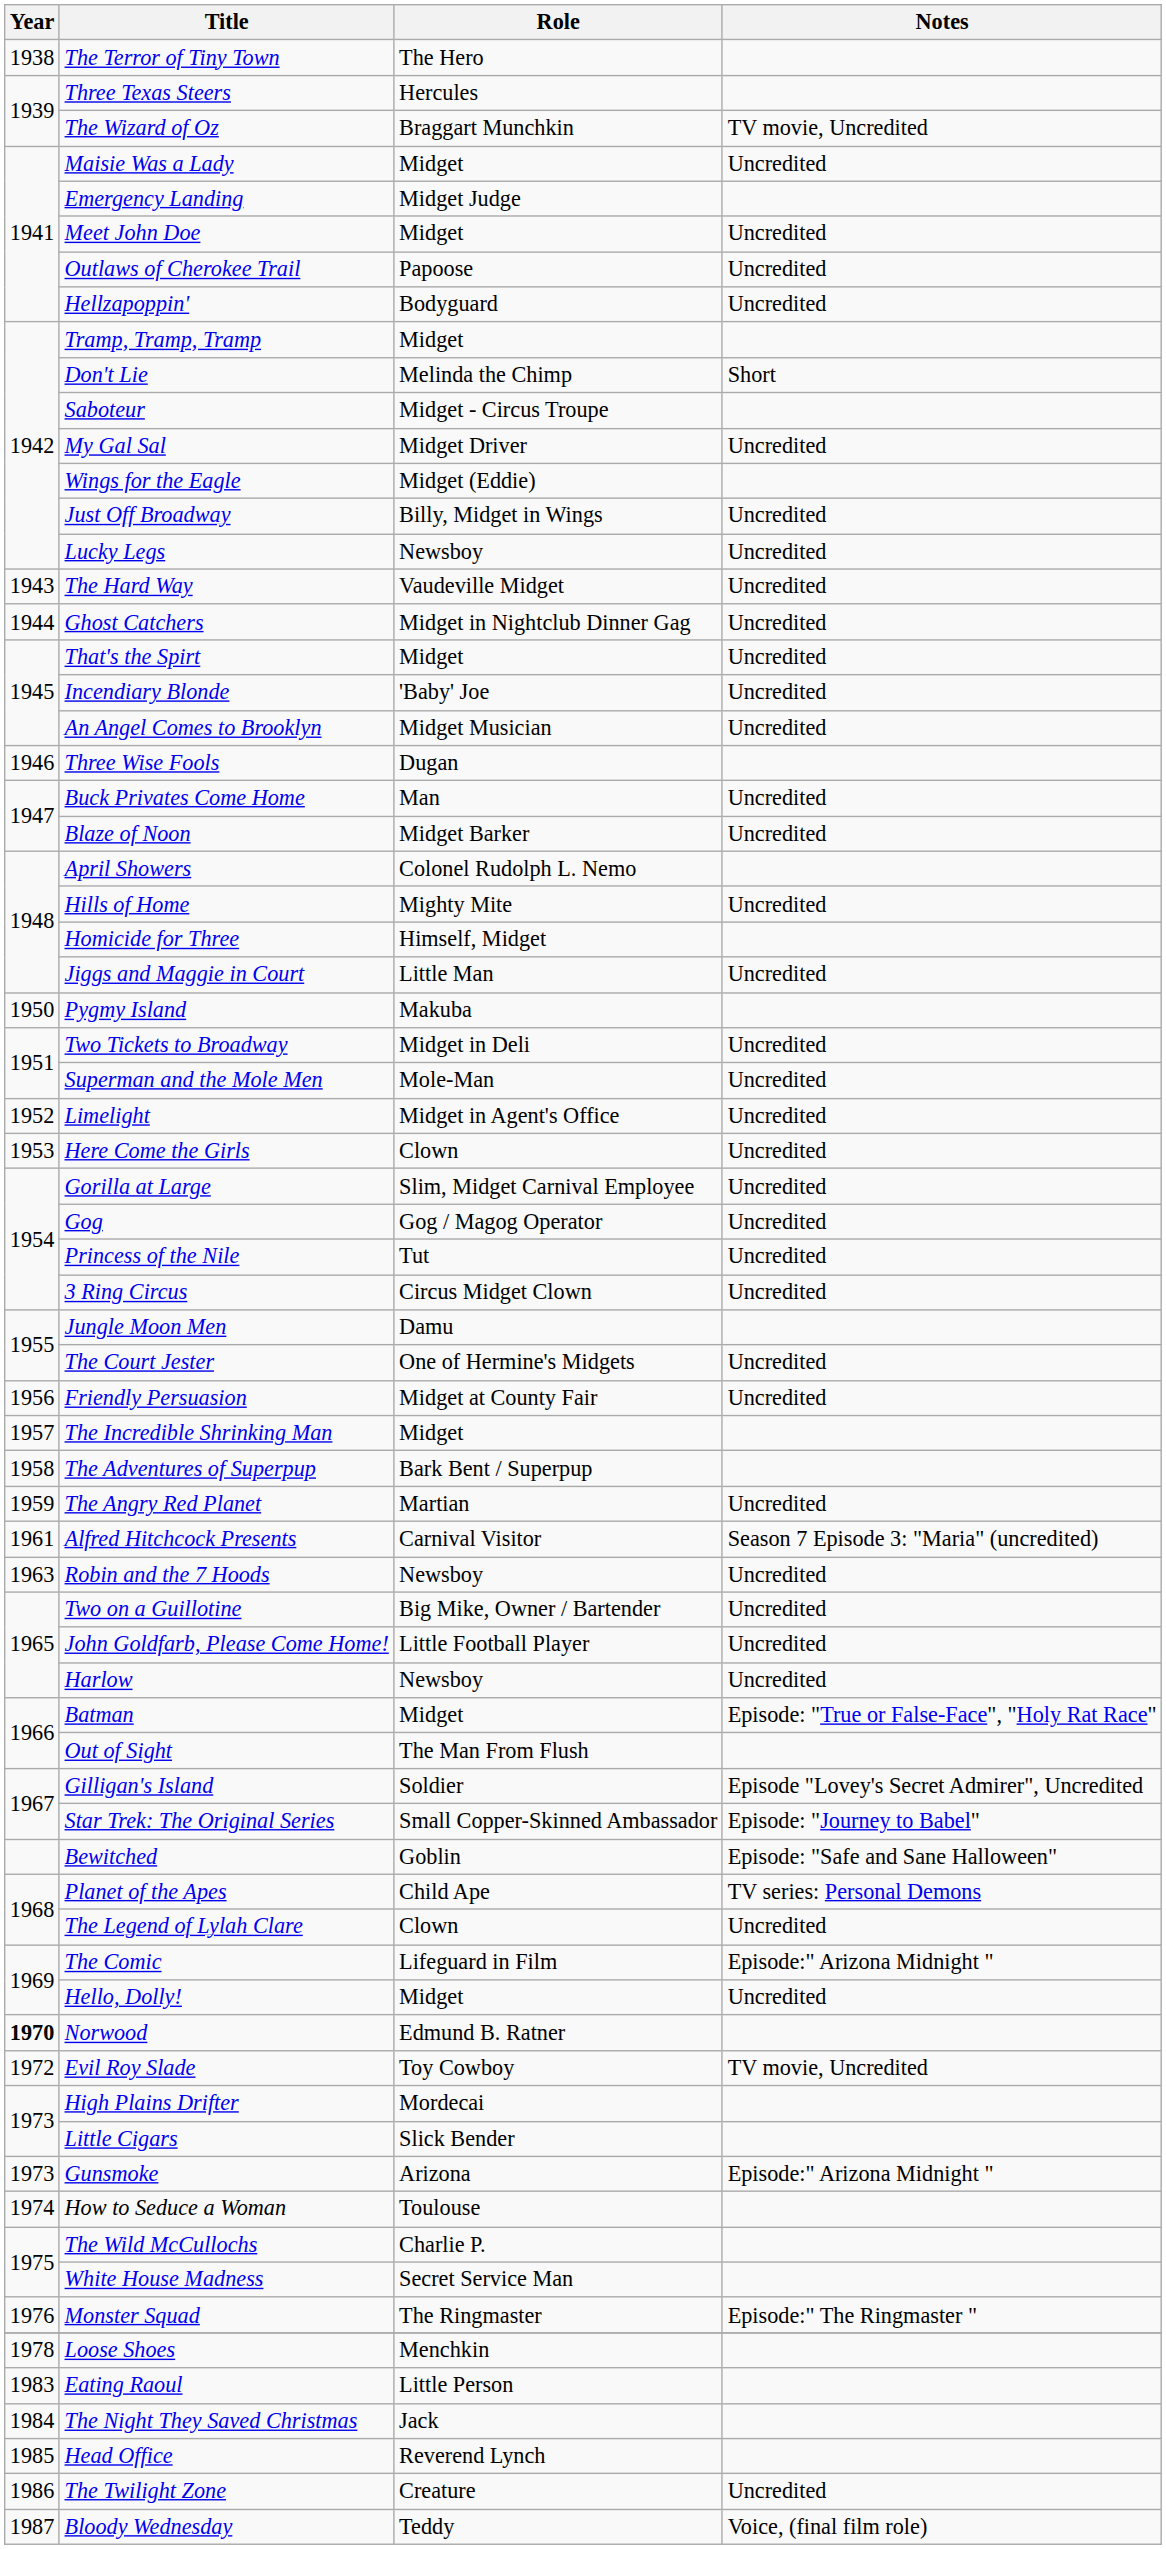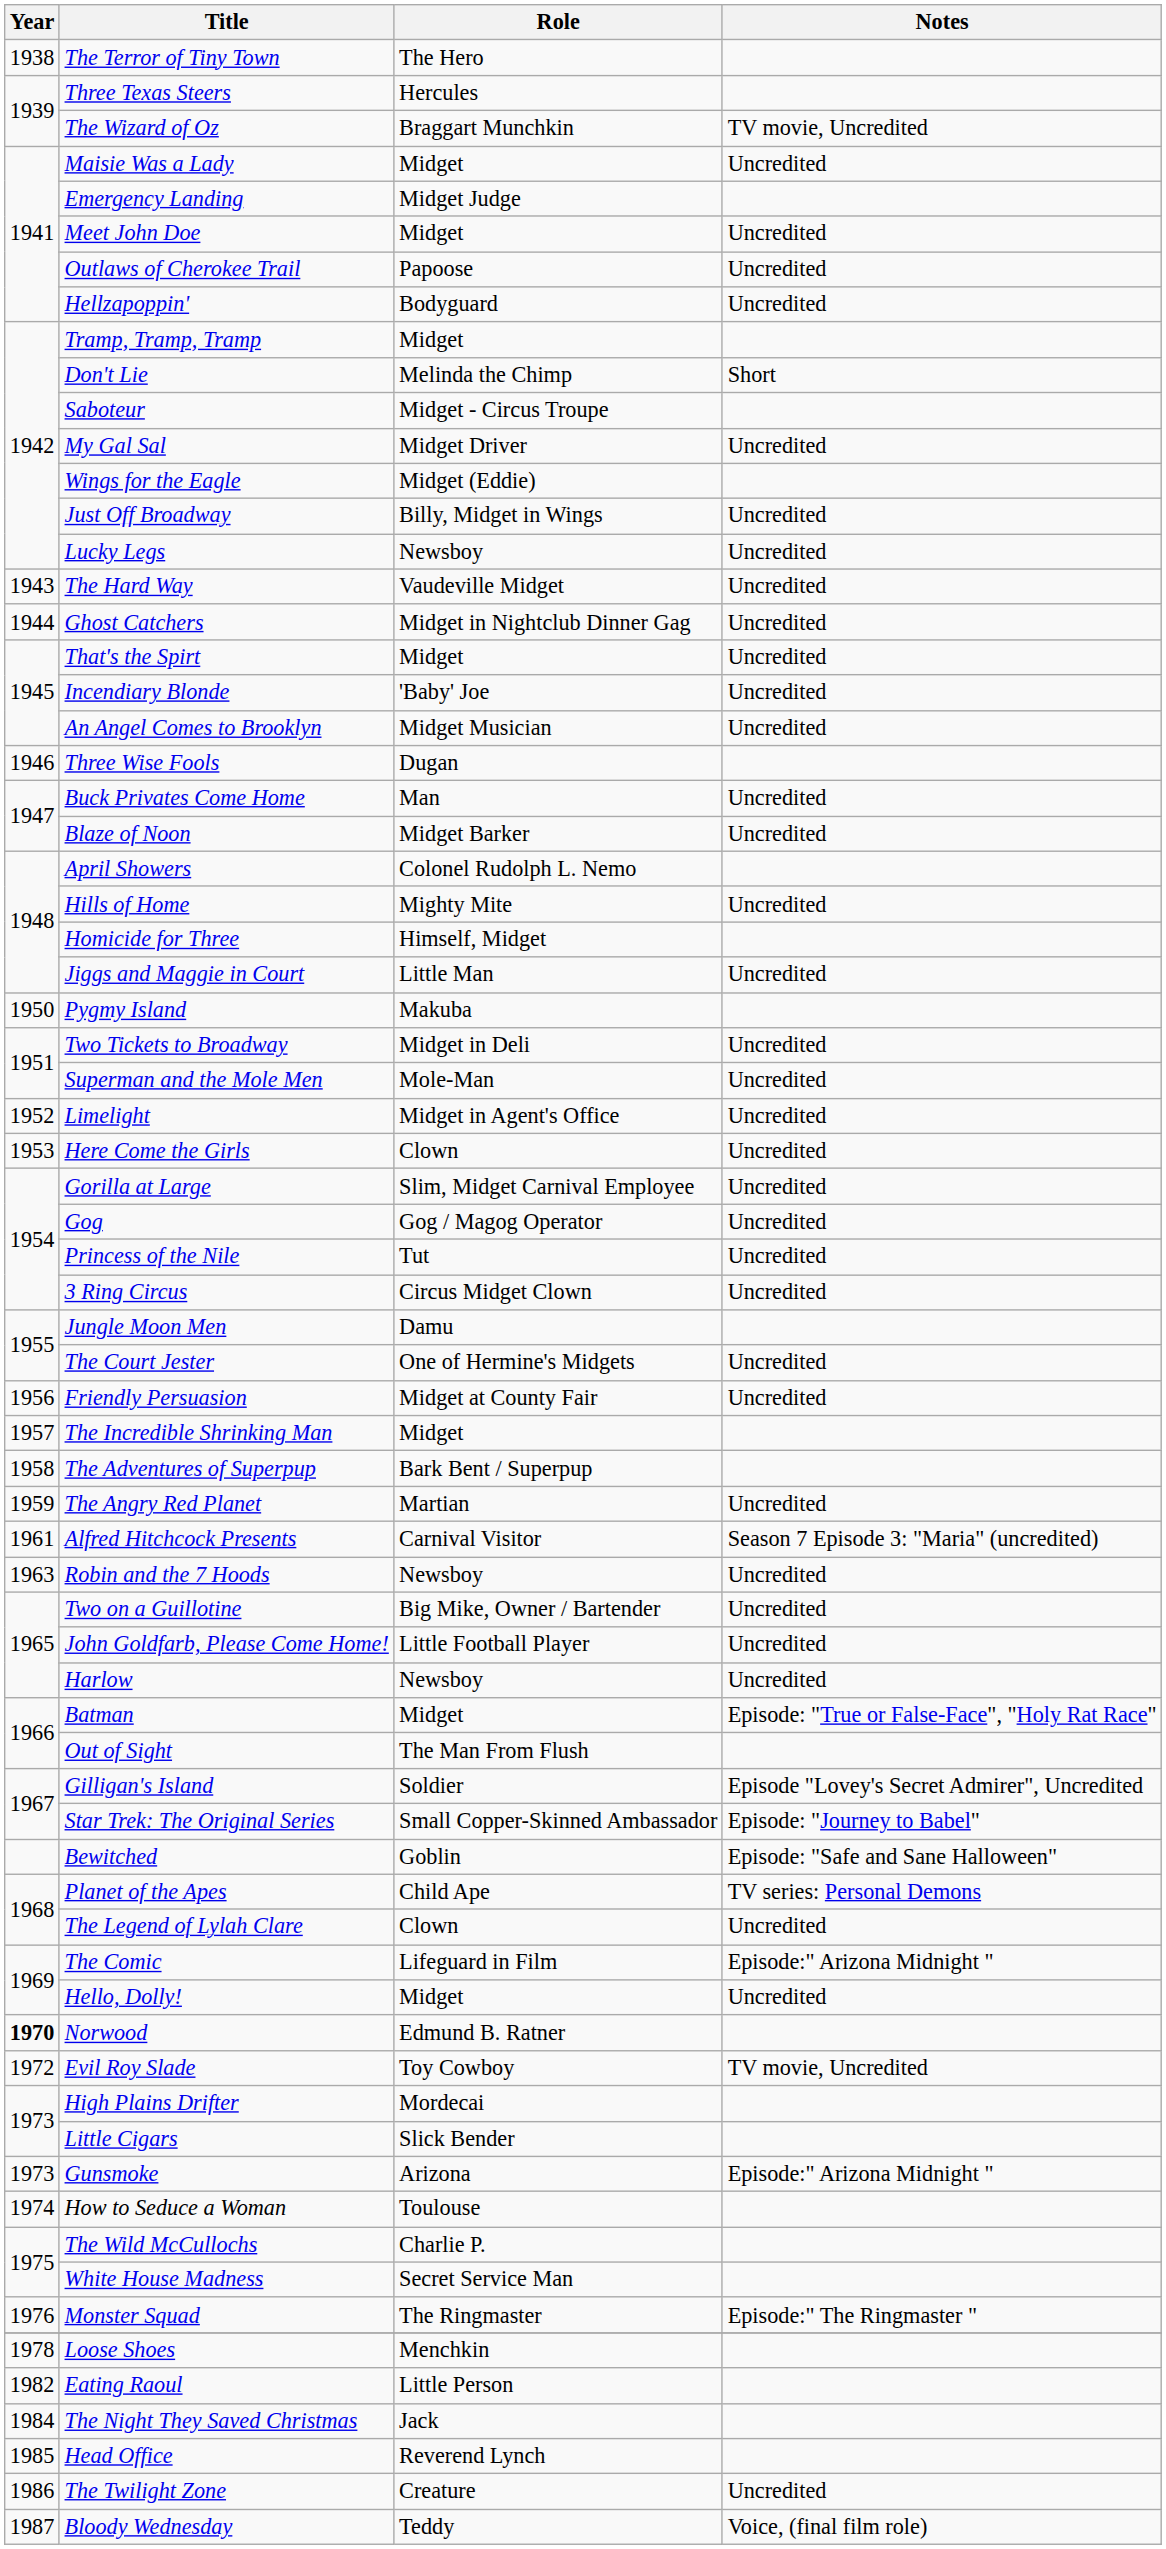Eating Raoul | Year: 1983 -> 1982
